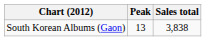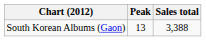South Korean Albums (Gaon) | Sales total: 3,838 -> 3,388
